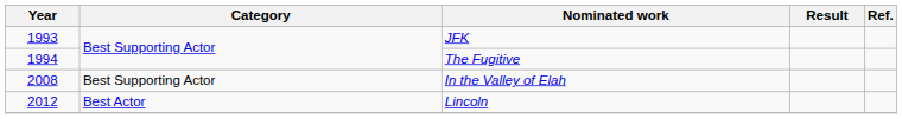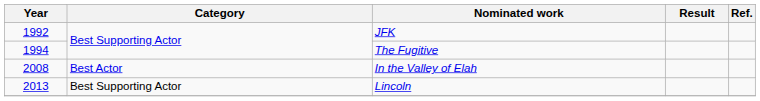JFK | Year: 1993 -> 1992
In the Valley of Elah | Category: Best Supporting Actor -> Best Actor
Lincoln | Year: 2012 -> 2013
Lincoln | Category: Best Actor -> Best Supporting Actor
